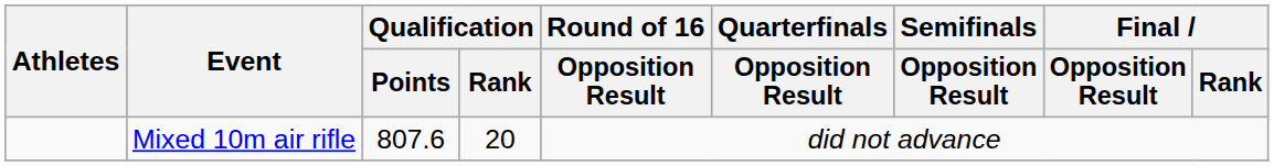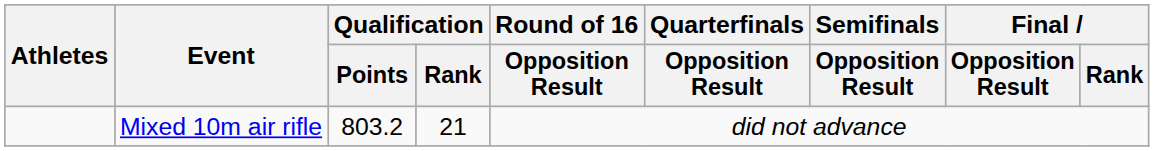Mixed 10m air rifle | Qualification / Points: 807.6 -> 803.2
Mixed 10m air rifle | Qualification / Rank: 20 -> 21
